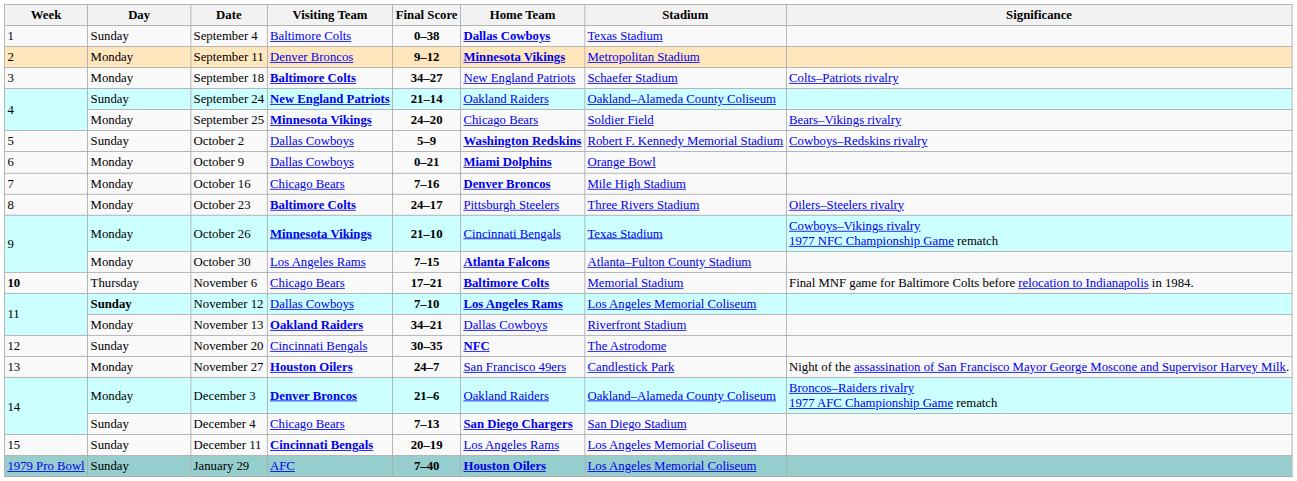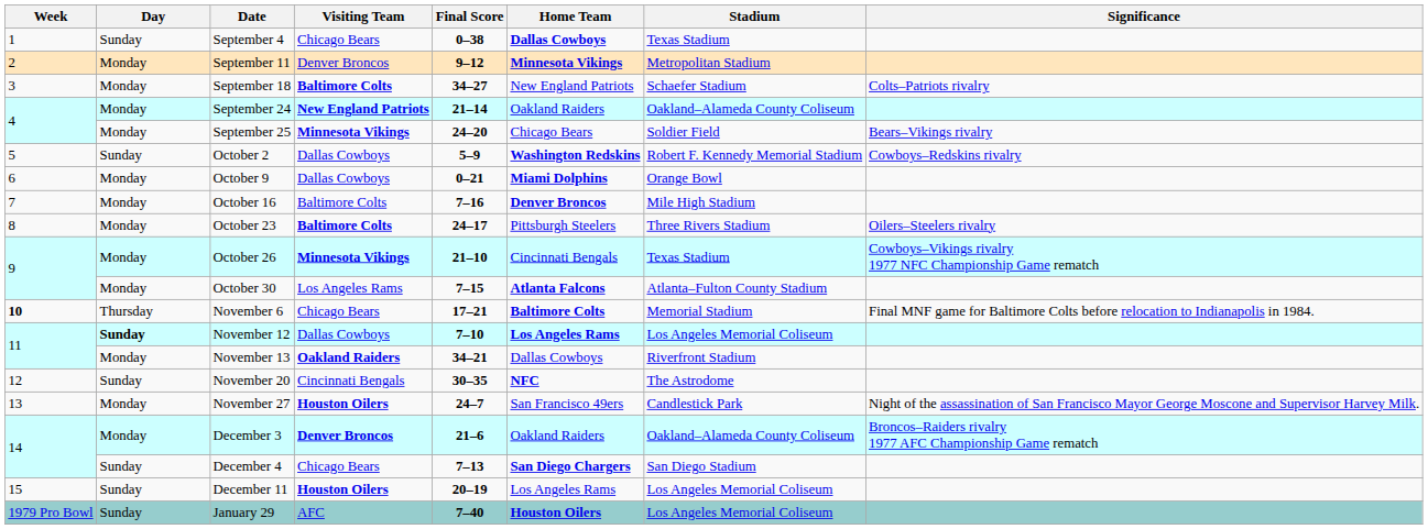September 4 | Visiting Team: Baltimore Colts -> Chicago Bears
September 24 | Day: Sunday -> Monday
October 16 | Visiting Team: Chicago Bears -> Baltimore Colts
December 11 | Visiting Team: Cincinnati Bengals -> Houston Oilers
